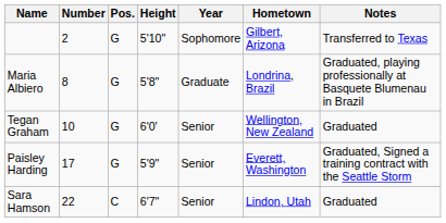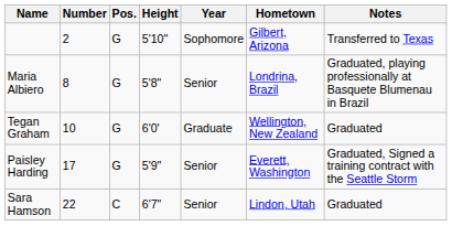Maria Albiero | Year: Graduate -> Senior
Tegan Graham | Year: Senior -> Graduate
